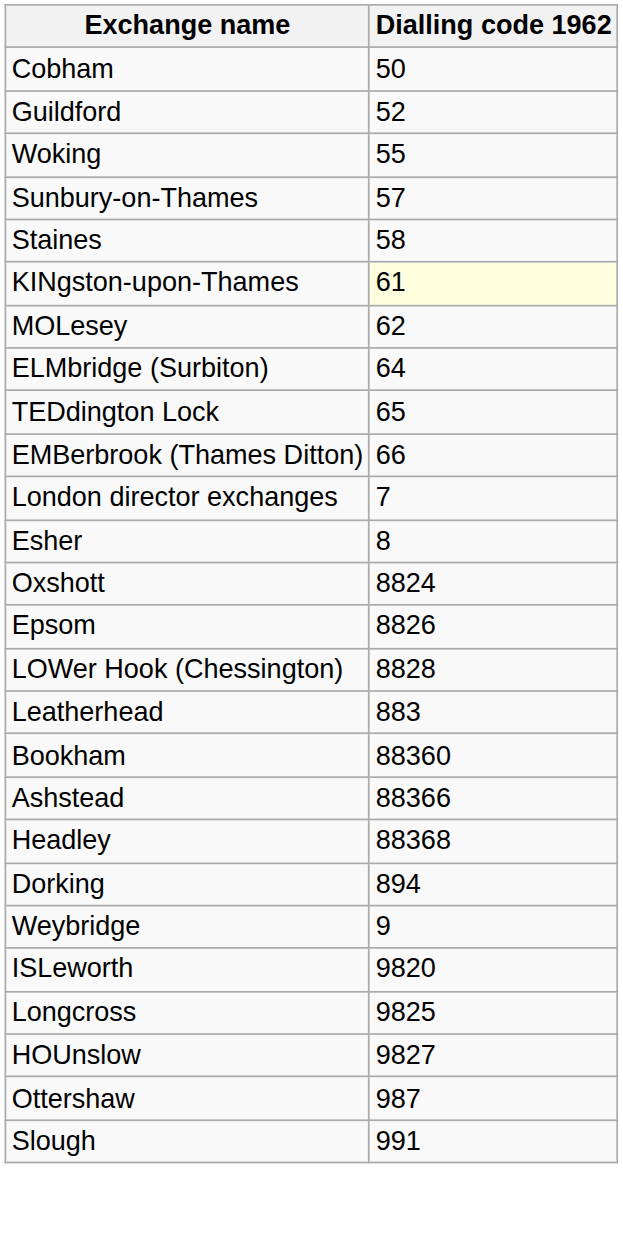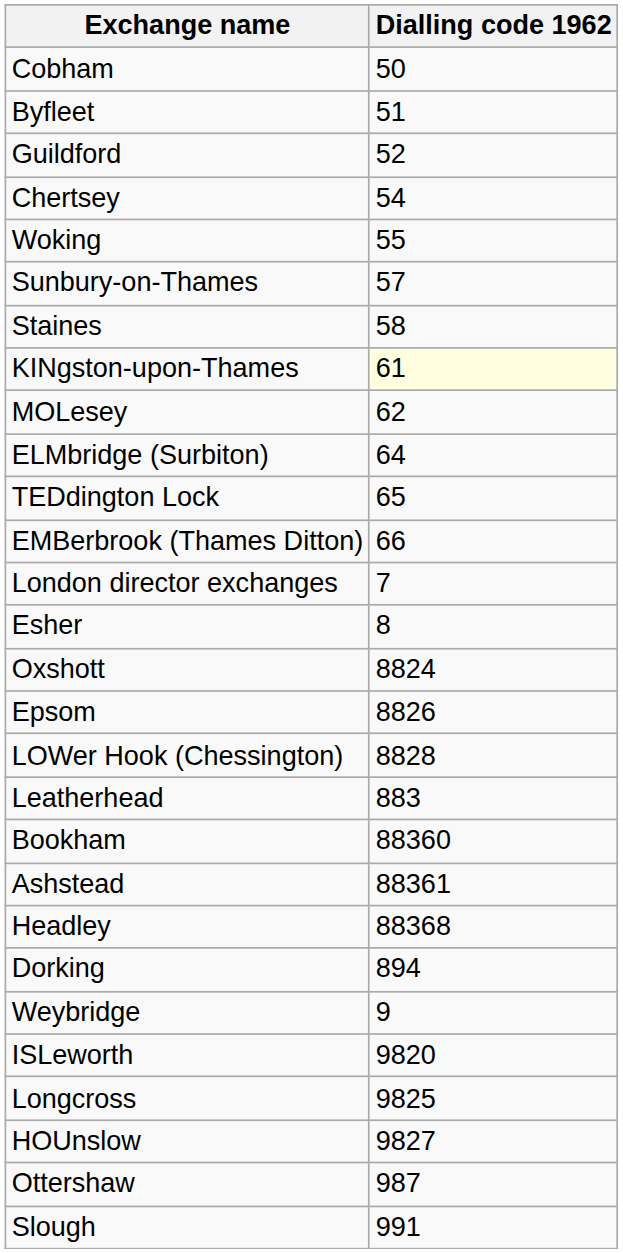+ row: Byfleet | 51
+ row: Chertsey | 54
Ashstead | Dialling code 1962: 88366 -> 88361
